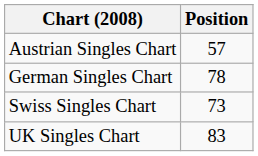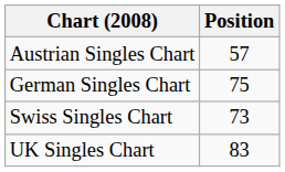German Singles Chart | Position: 78 -> 75
